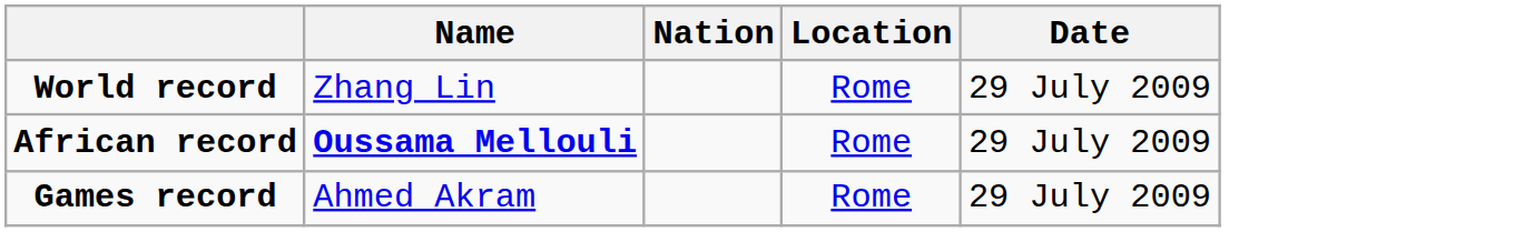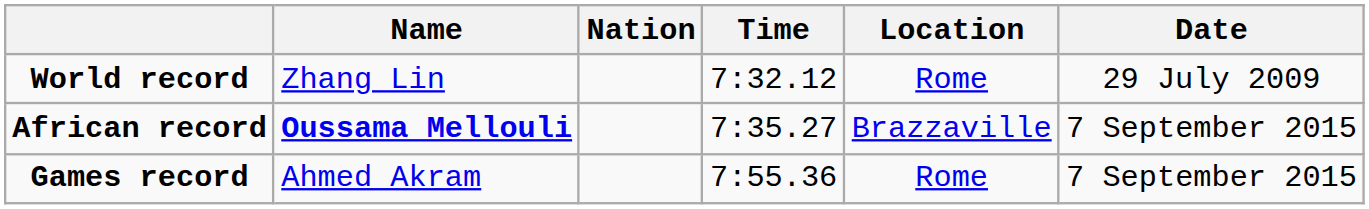+ column: Time | 7:32.12 | 7:35.27 | 7:55.36
African record | Location: Rome -> Brazzaville
African record | Date: 29 July 2009 -> 7 September 2015
Games record | Date: 29 July 2009 -> 7 September 2015
